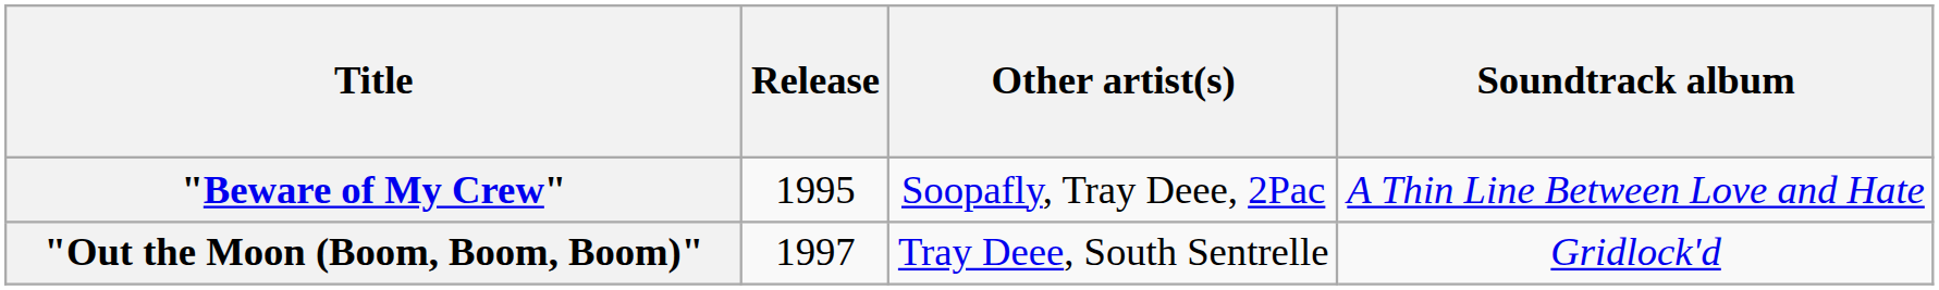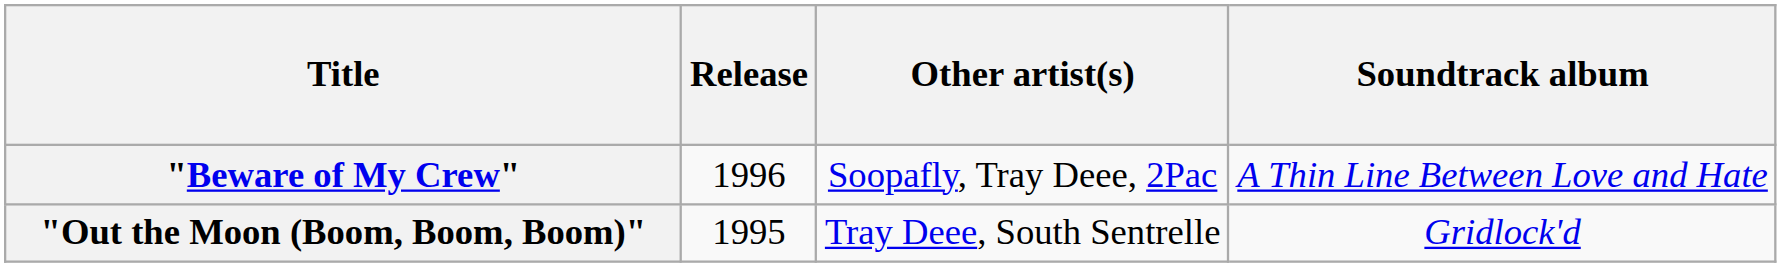"Beware of My Crew" | Release: 1995 -> 1996
"Out the Moon (Boom, Boom, Boom)" | Release: 1997 -> 1995
